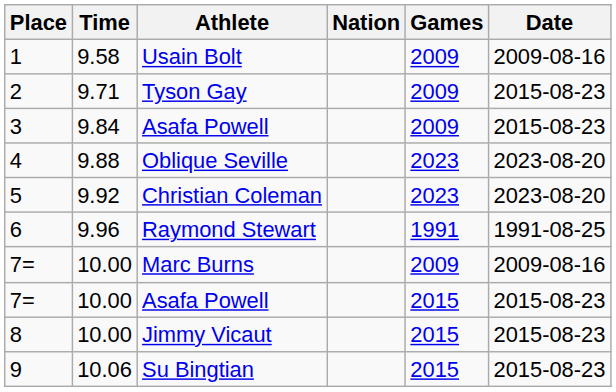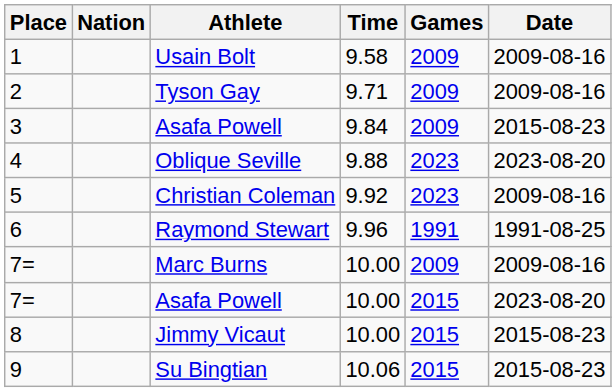columns swapped: Time <-> Nation
Tyson Gay | Date: 2015-08-23 -> 2009-08-16
Christian Coleman | Date: 2023-08-20 -> 2009-08-16
7= / Asafa Powell | Date: 2015-08-23 -> 2023-08-20
